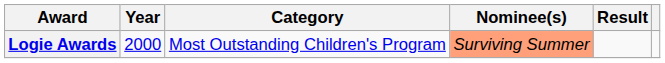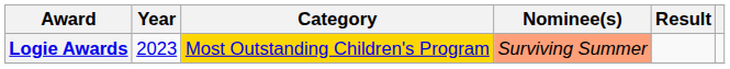Logie Awards | Year: 2000 -> 2023
Logie Awards | Category: no background -> gold background
